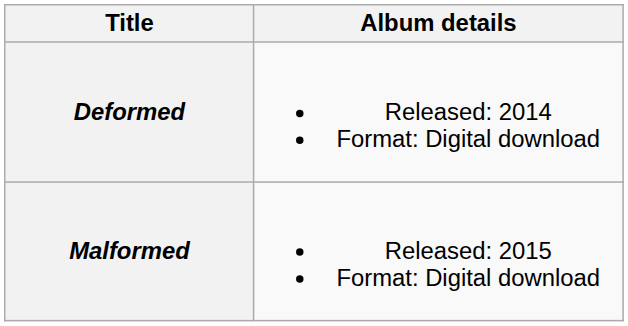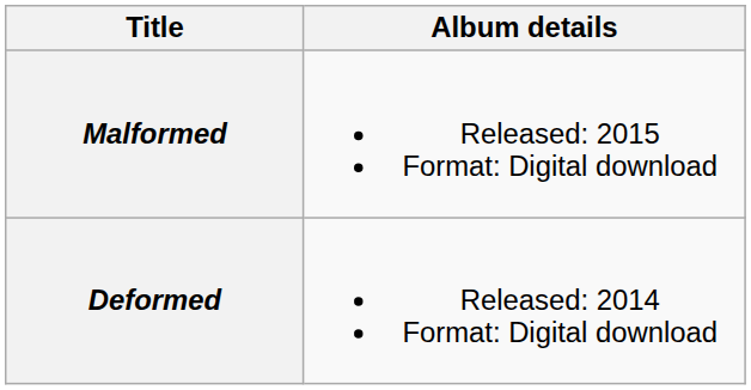rows swapped: Deformed <-> Malformed
